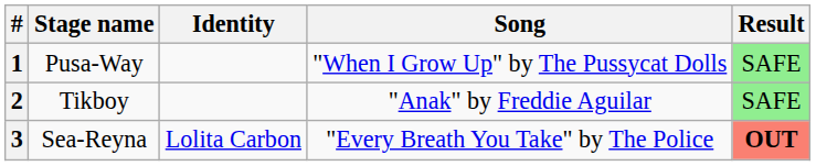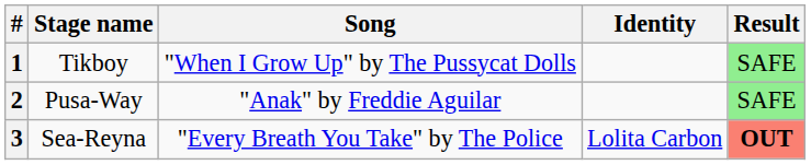columns swapped: Song <-> Identity
1 | Stage name: Pusa-Way -> Tikboy
2 | Stage name: Tikboy -> Pusa-Way
